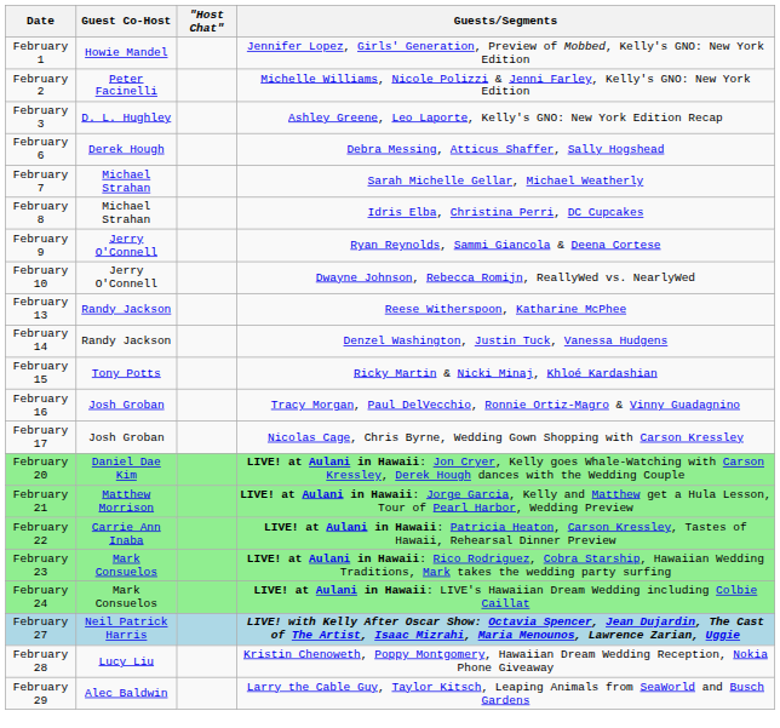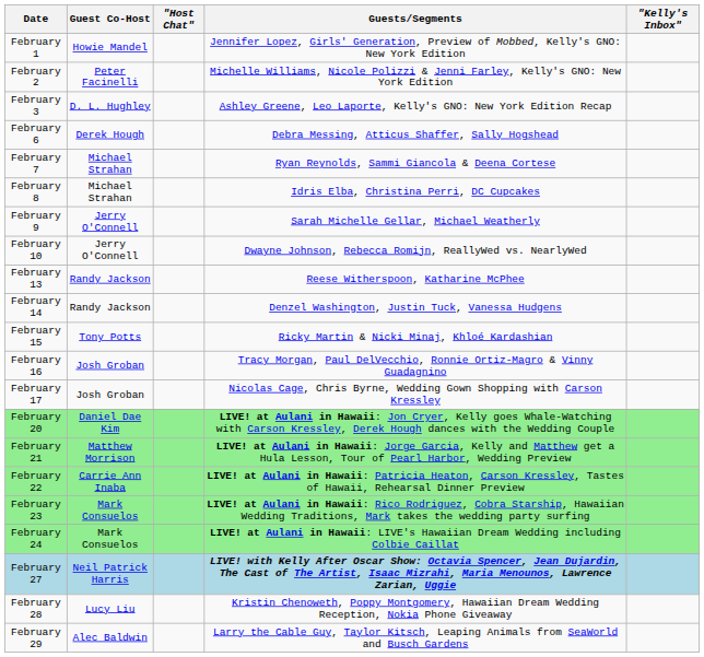+ column: "Kelly's Inbox"
February 7 | Guests/Segments: Sarah Michelle Gellar, Michael Weatherly -> Ryan Reynolds, Sammi Giancola & Deena Cortese
February 9 | Guests/Segments: Ryan Reynolds, Sammi Giancola & Deena Cortese -> Sarah Michelle Gellar, Michael Weatherly
